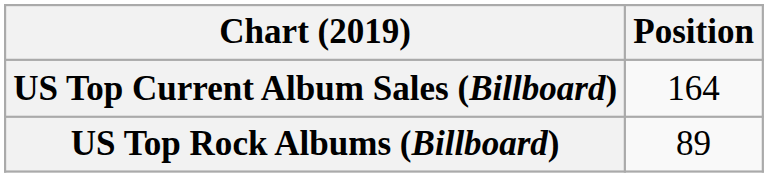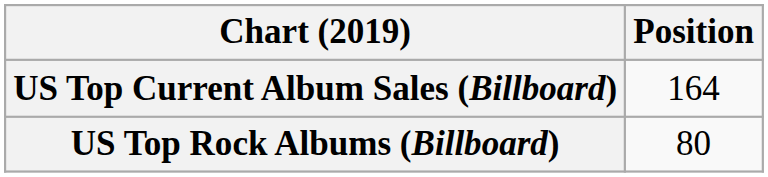US Top Rock Albums (Billboard) | Position: 89 -> 80
